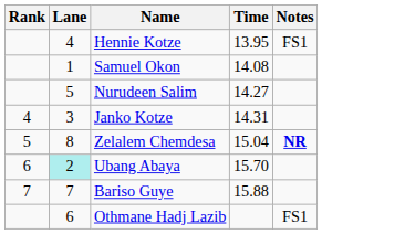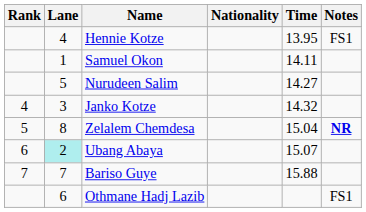+ column: Nationality
Samuel Okon | Time: 14.08 -> 14.11
Janko Kotze | Time: 14.31 -> 14.32
Ubang Abaya | Time: 15.70 -> 15.07
